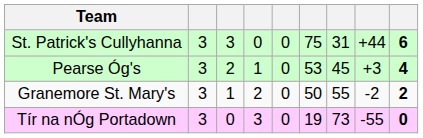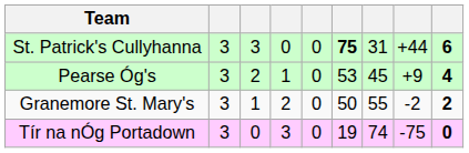St. Patrick's Cullyhanna | column 6: normal -> bold
Pearse Óg's | column 8: +3 -> +9
Tír na nÓg Portadown | column 7: 73 -> 74
Tír na nÓg Portadown | column 8: -55 -> -75
